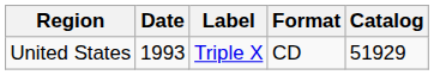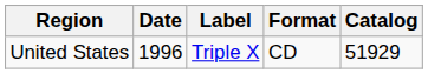United States | Date: 1993 -> 1996
